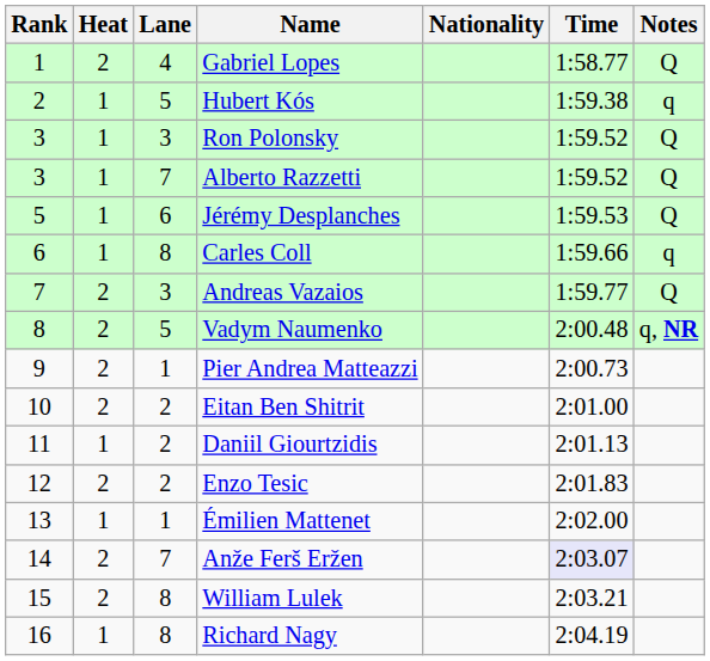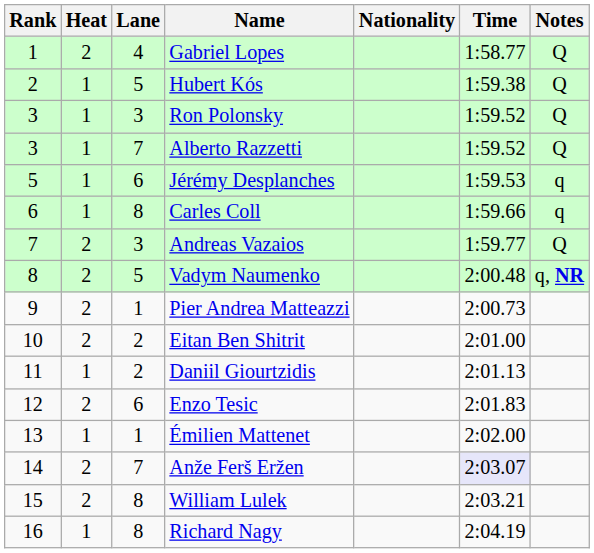Hubert Kós | Notes: q -> Q
Jérémy Desplanches | Notes: Q -> q
Enzo Tesic | Lane: 2 -> 6
